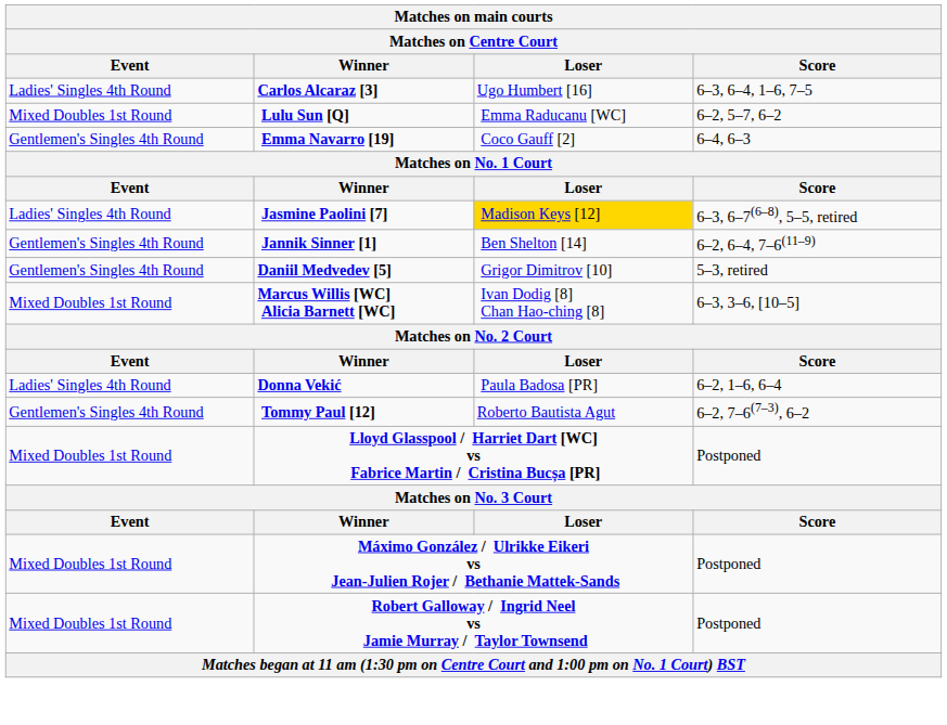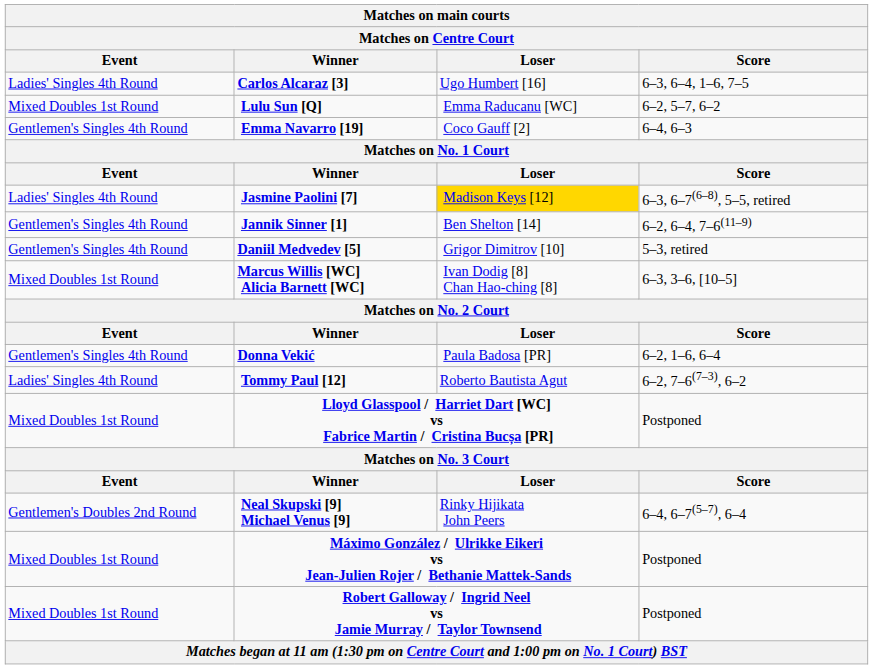Donna Vekić | Event: Ladies' Singles 4th Round -> Gentlemen's Singles 4th Round
Tommy Paul [12] | Event: Gentlemen's Singles 4th Round -> Ladies' Singles 4th Round
+ row: Gentlemen's Doubles 2nd Round | Neal Skupski [9] Michael Venus [9] | Rinky Hijikata John Peers | 6–4, 6–7(5–7), 6–4
